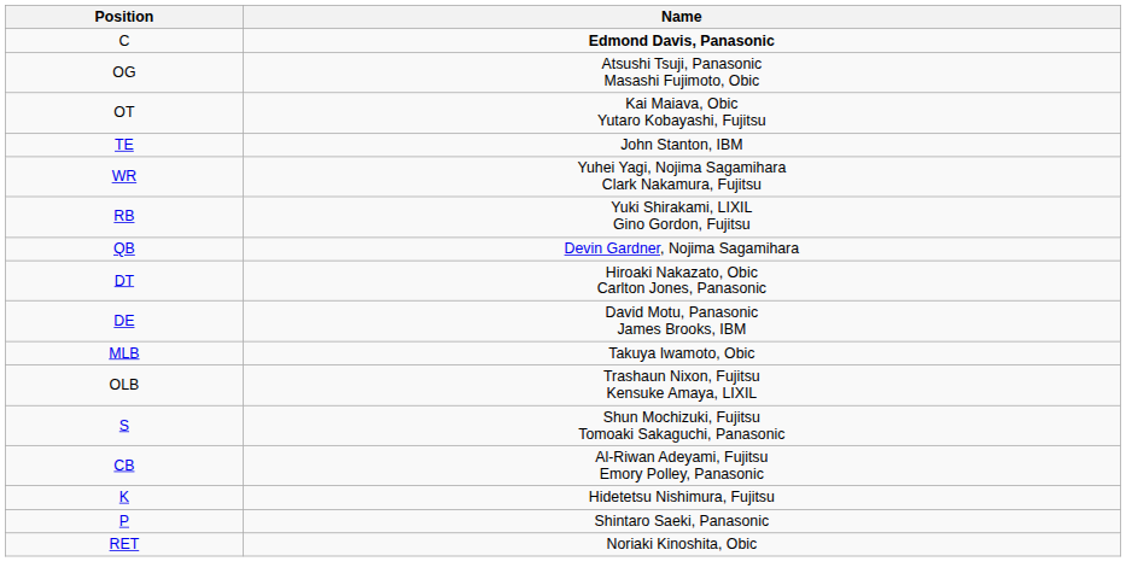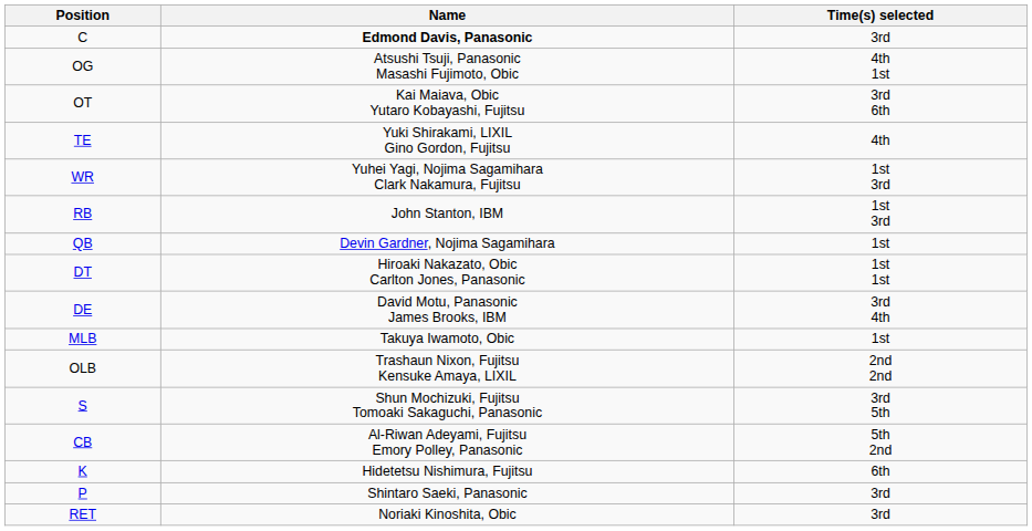+ column: Time(s) selected | 3rd | 4th 1st | 3rd 6th | 4th | 1st 3rd | 1st 3rd | 1st | 1st 1st | 3rd 4th | 1st | 2nd 2nd | 3rd 5th | 5th 2nd | 6th | 3rd | 3rd
TE | Name: John Stanton, IBM -> Yuki Shirakami, LIXIL Gino Gordon, Fujitsu
RB | Name: Yuki Shirakami, LIXIL Gino Gordon, Fujitsu -> John Stanton, IBM
